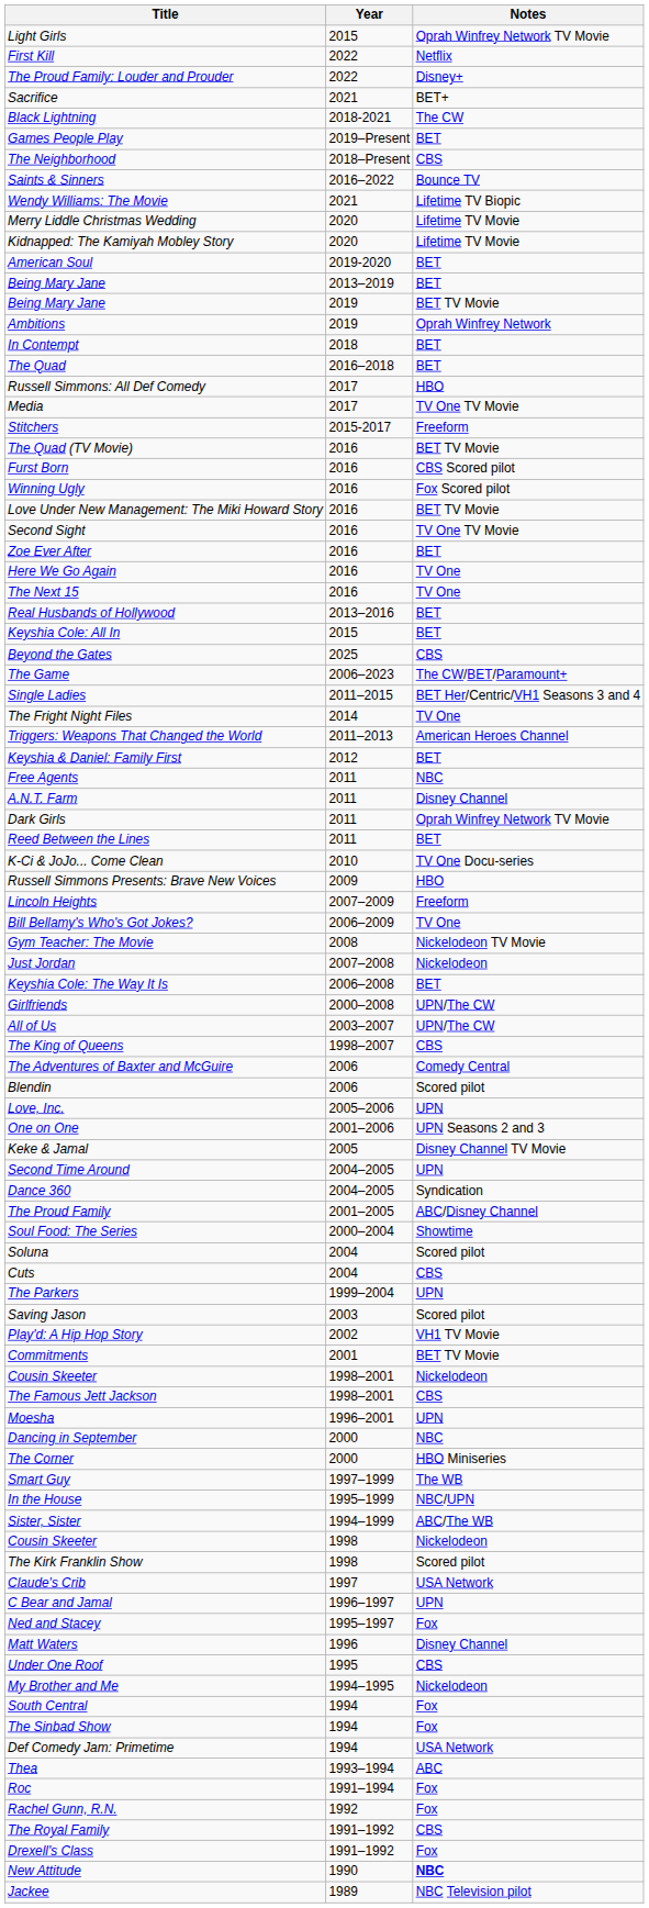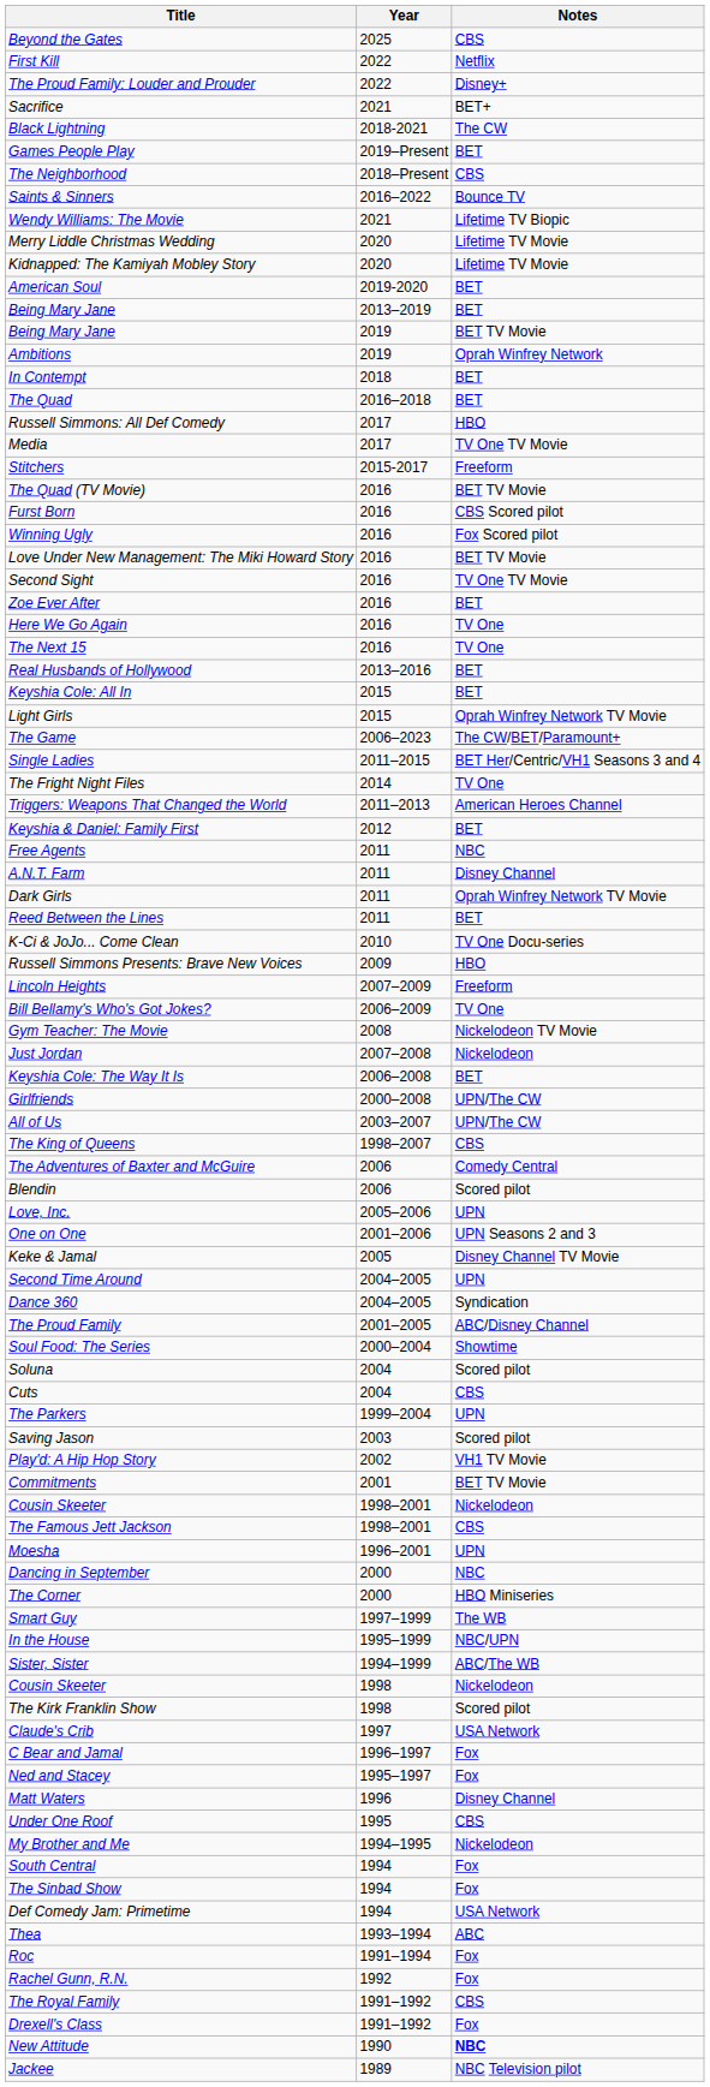rows swapped: Beyond the Gates <-> Light Girls
C Bear and Jamal | Notes: UPN -> Fox
